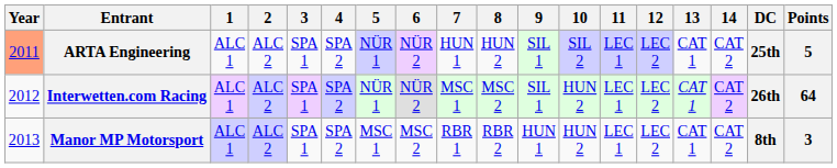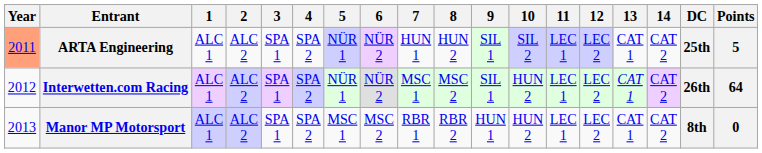Manor MP Motorsport | Points: 3 -> 0
